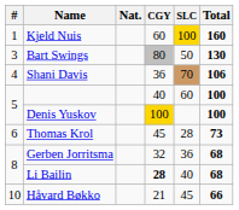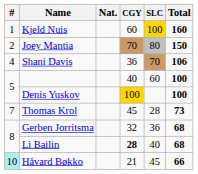+ row: 2 | Joey Mantia | 70 | 80 | 150
- row: 3 | Bart Swings | 80 | 50 | 130
Thomas Krol | #: 6 -> 7
Håvard Bøkko | #: no background -> paleturquoise background
